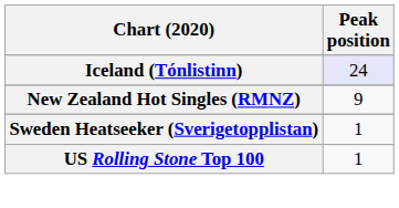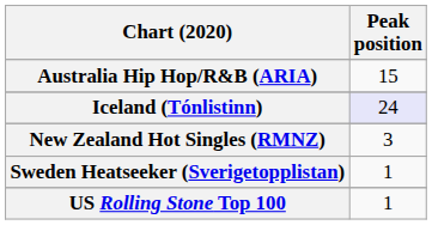+ row: Australia Hip Hop/R&B (ARIA) | 15
New Zealand Hot Singles (RMNZ) | Peak position: 9 -> 3
